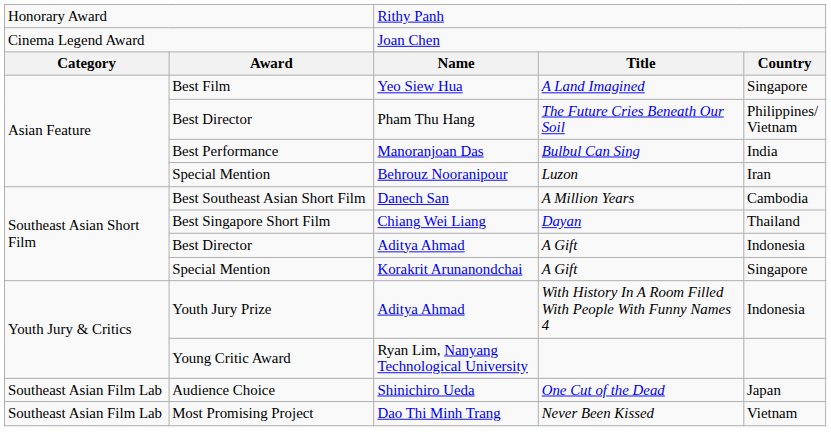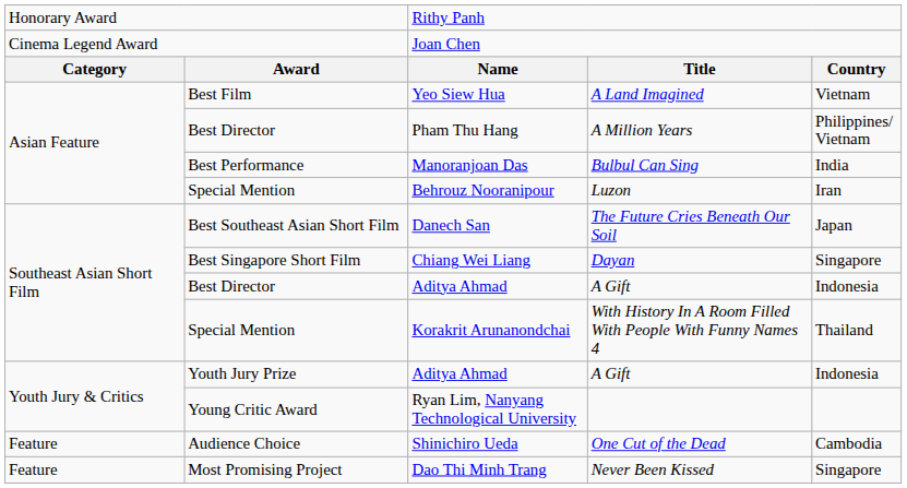Yeo Siew Hua | column 5: Singapore -> Vietnam
Pham Thu Hang | column 4: The Future Cries Beneath Our Soil -> A Million Years
Danech San | column 4: A Million Years -> The Future Cries Beneath Our Soil
Danech San | column 5: Cambodia -> Japan
Chiang Wei Liang | column 5: Thailand -> Singapore
Korakrit Arunanondchai | column 4: A Gift -> With History In A Room Filled With People With Funny Names 4
Korakrit Arunanondchai | column 5: Singapore -> Thailand
Youth Jury Prize / Aditya Ahmad | column 4: With History In A Room Filled With People With Funny Names 4 -> A Gift
Shinichiro Ueda | column 1: Southeast Asian Film Lab -> Feature
Shinichiro Ueda | column 5: Japan -> Cambodia
Dao Thi Minh Trang | column 1: Southeast Asian Film Lab -> Feature
Dao Thi Minh Trang | column 5: Vietnam -> Singapore
